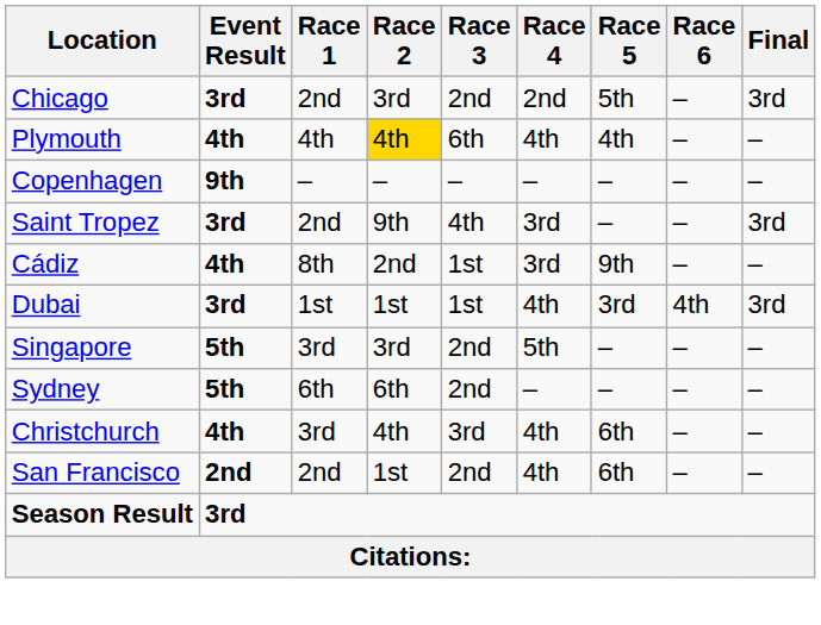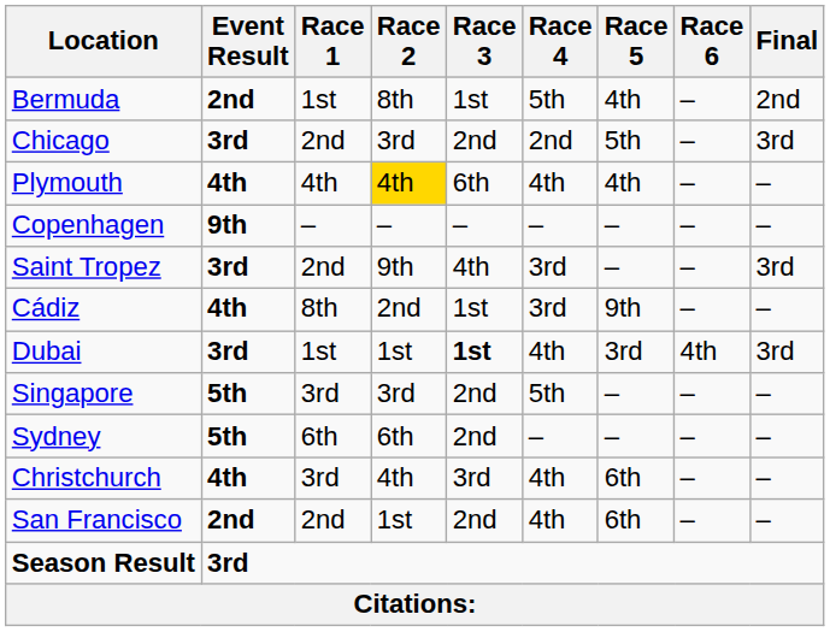+ row: Bermuda | 2nd | 1st | 8th | 1st | 5th | 4th | – | 2nd
Dubai | Race 3: normal -> bold
